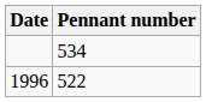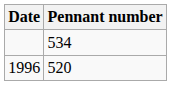1996 | Pennant number: 522 -> 520
